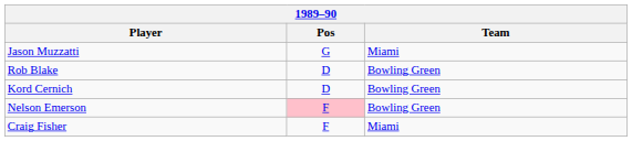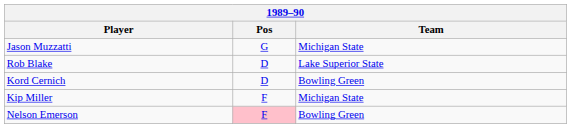Jason Muzzatti | Team: Miami -> Michigan State
Rob Blake | Team: Bowling Green -> Lake Superior State
+ row: Kip Miller | F | Michigan State
- row: Craig Fisher | F | Miami
